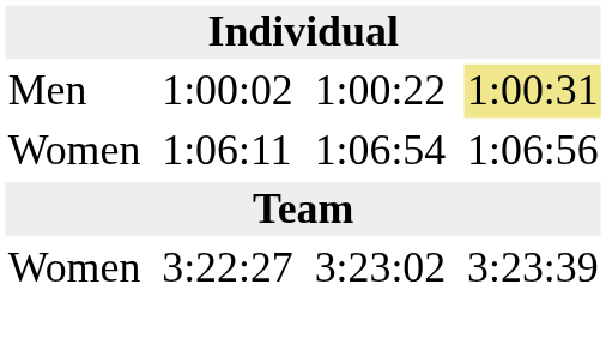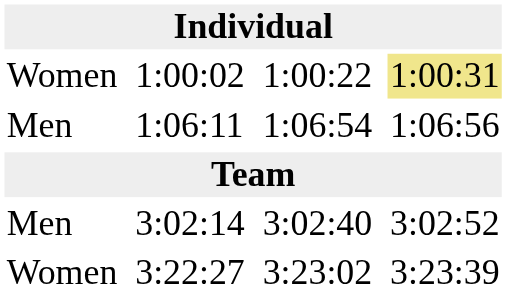1:00:02 | column 1: Men -> Women
1:06:11 | column 1: Women -> Men
+ row: Men | 3:02:14 | 3:02:40 | 3:02:52
